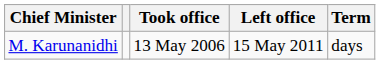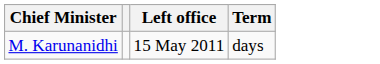- column: Took office | 13 May 2006
